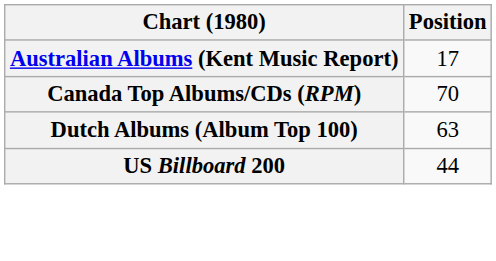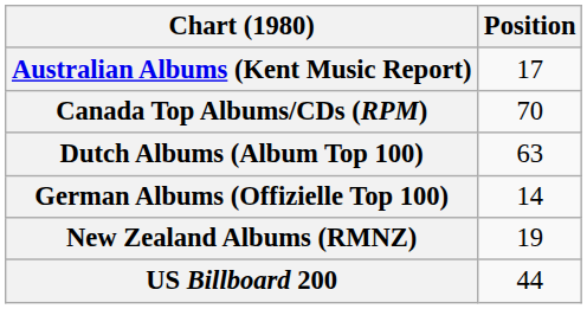+ row: German Albums (Offizielle Top 100) | 14
+ row: New Zealand Albums (RMNZ) | 19
